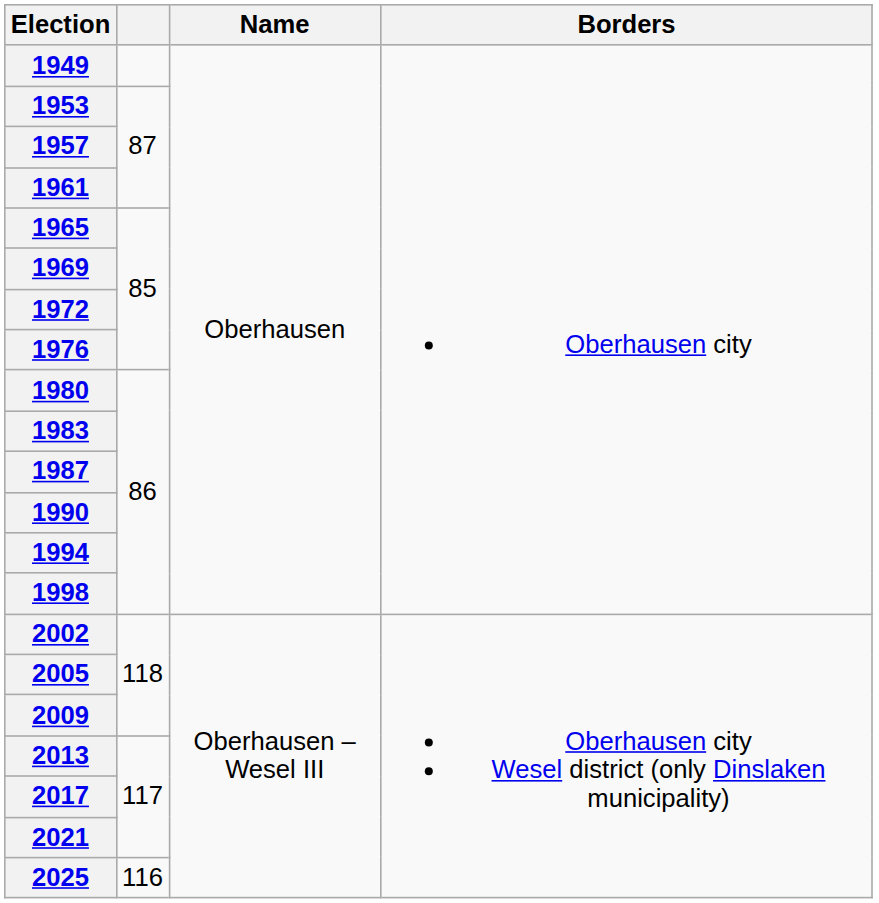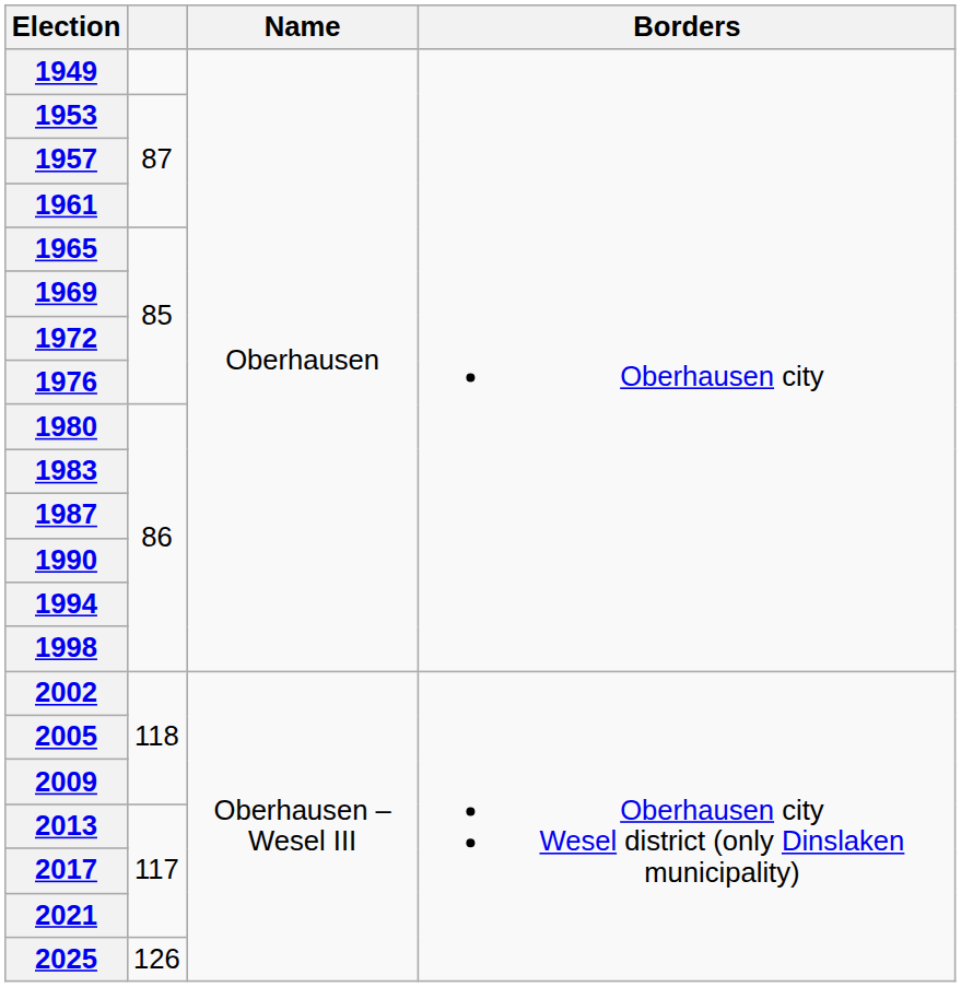2025 | column 2: 116 -> 126
